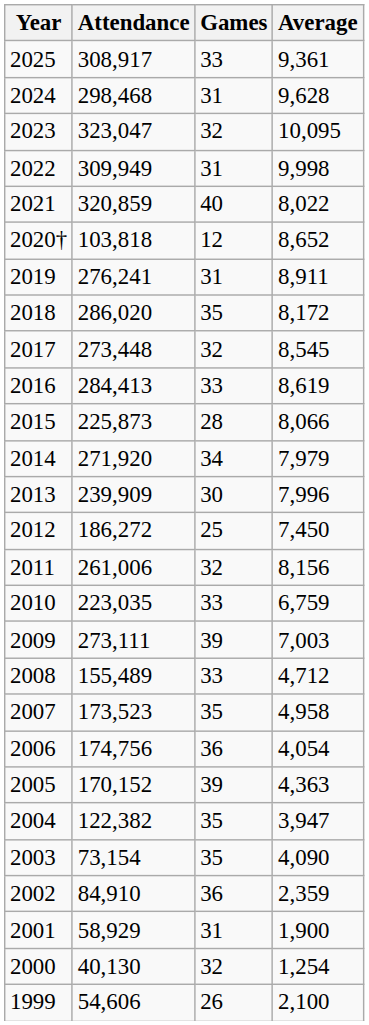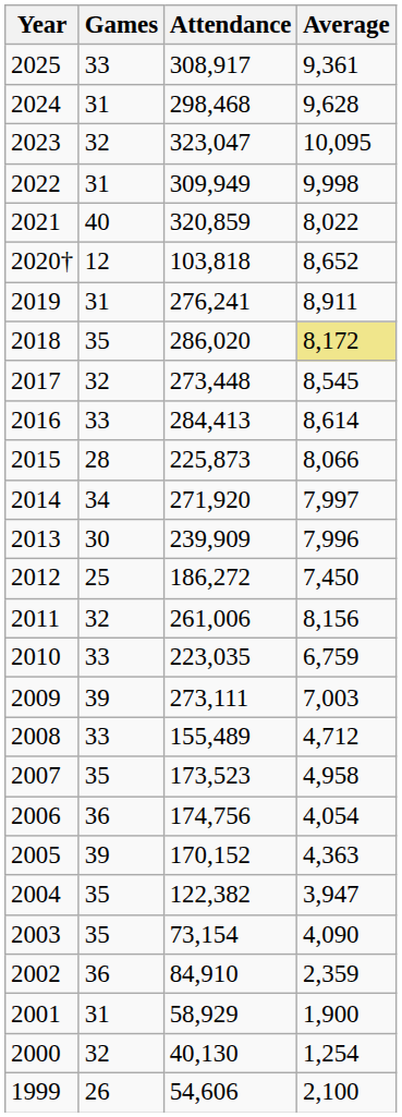columns swapped: Games <-> Attendance
2018 | Average: no background -> khaki background
2016 | Average: 8,619 -> 8,614
2014 | Average: 7,979 -> 7,997
